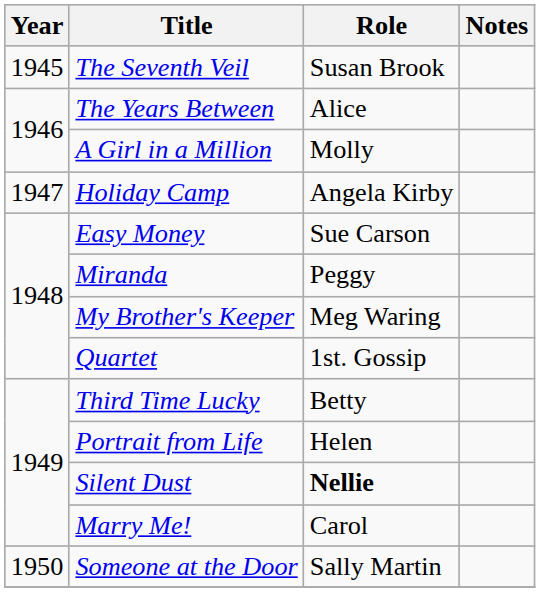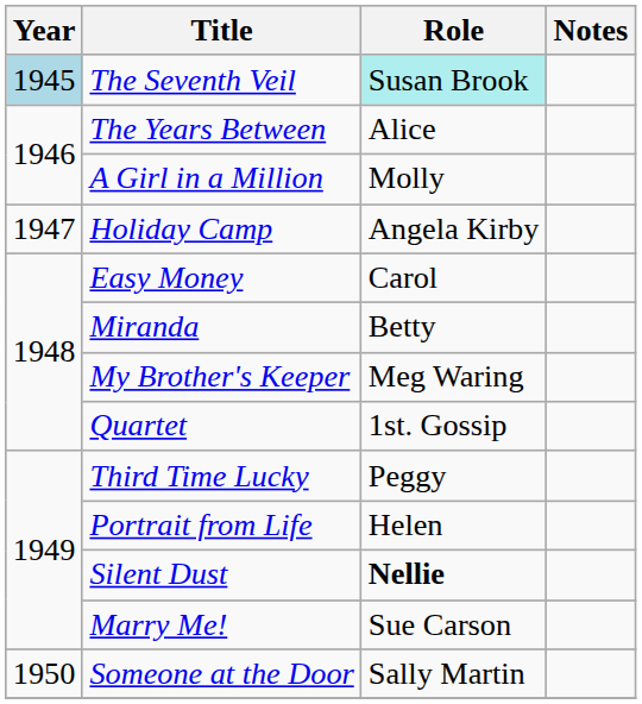The Seventh Veil | Year: no background -> lightblue background
The Seventh Veil | Role: no background -> paleturquoise background
Easy Money | Role: Sue Carson -> Carol
Miranda | Role: Peggy -> Betty
Third Time Lucky | Role: Betty -> Peggy
Marry Me! | Role: Carol -> Sue Carson
